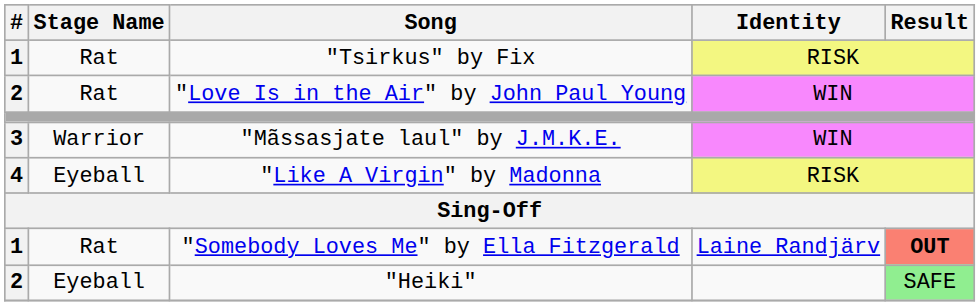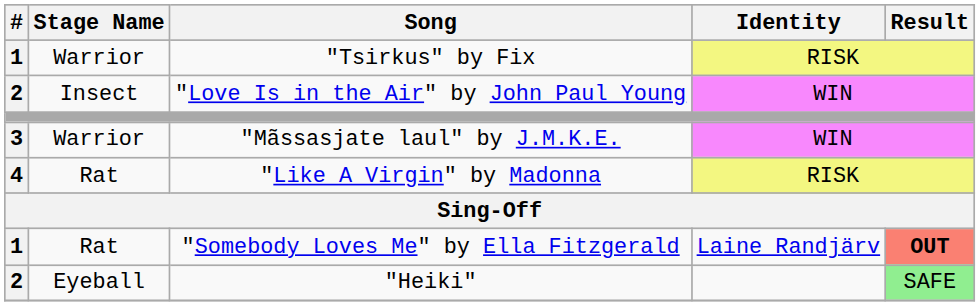"Tsirkus" by Fix | Stage Name: Rat -> Warrior
"Love Is in the Air" by John Paul Young | Stage Name: Rat -> Insect
"Like A Virgin" by Madonna | Stage Name: Eyeball -> Rat
